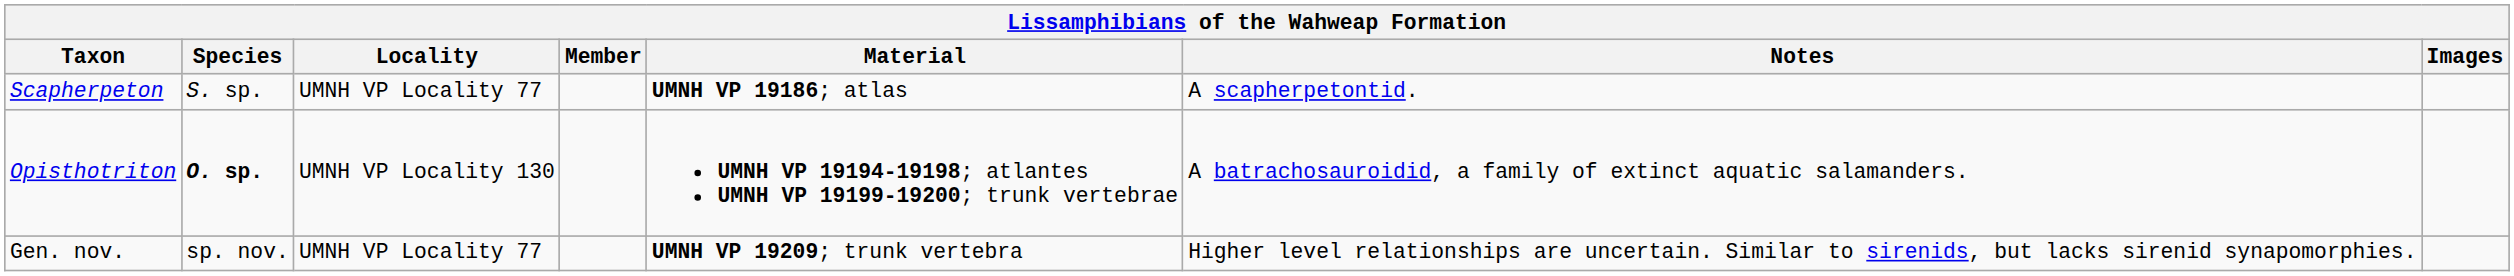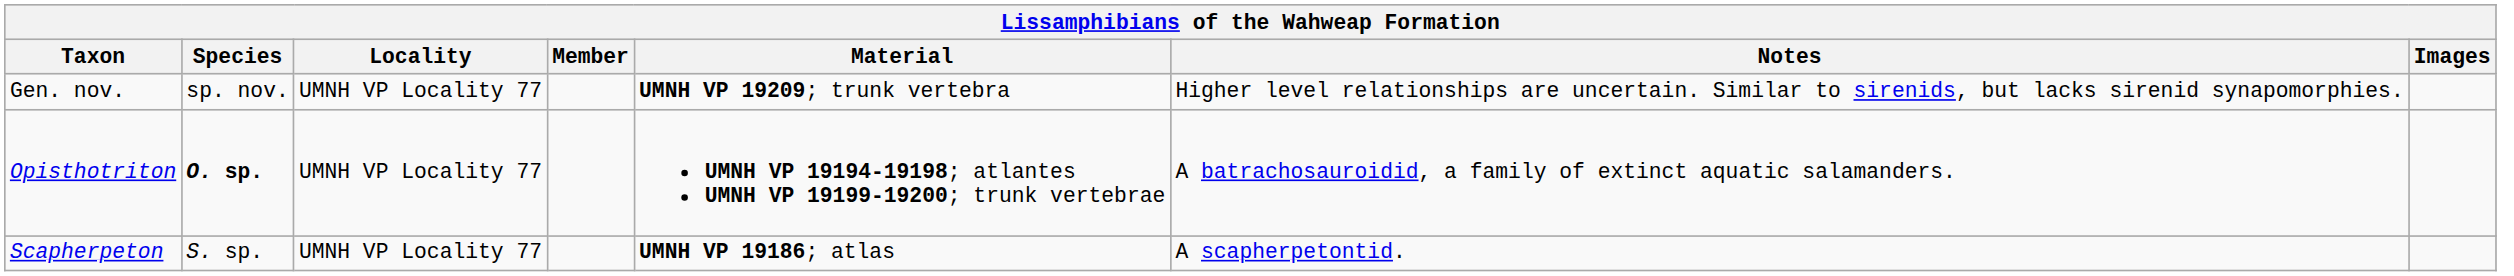rows swapped: Gen. nov. <-> Scapherpeton
Opisthotriton | Locality: UMNH VP Locality 130 -> UMNH VP Locality 77
